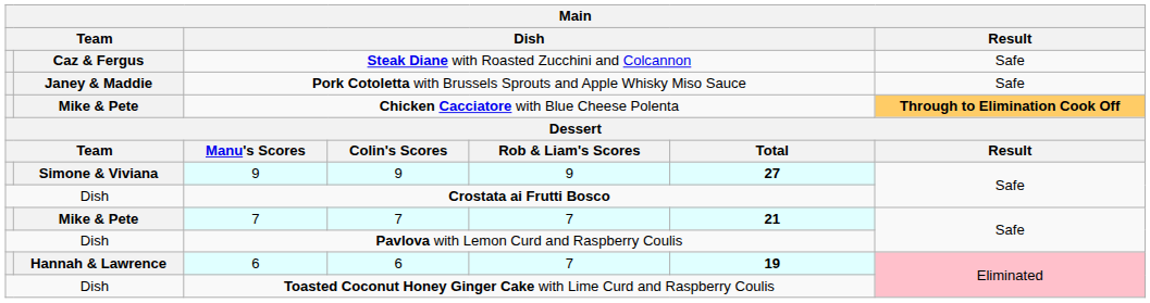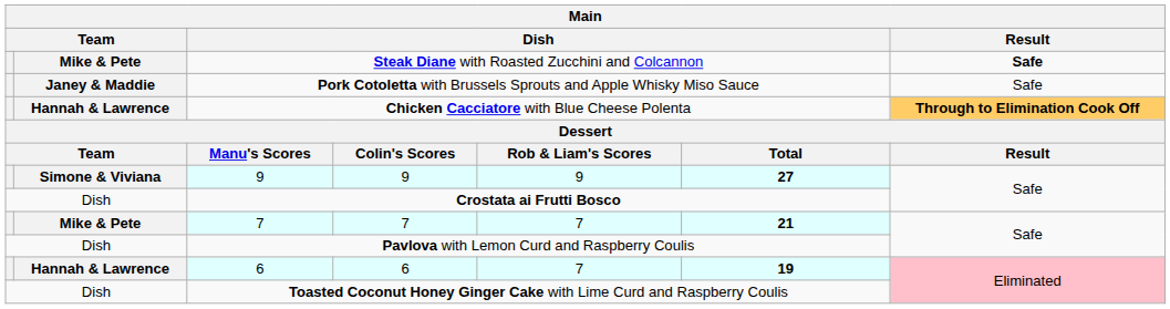Steak Diane with Roasted Zucchini and Colcannon | column 2: Caz & Fergus -> Mike & Pete
Steak Diane with Roasted Zucchini and Colcannon | Result: normal -> bold
Chicken Cacciatore with Blue Cheese Polenta | column 2: Mike & Pete -> Hannah & Lawrence
